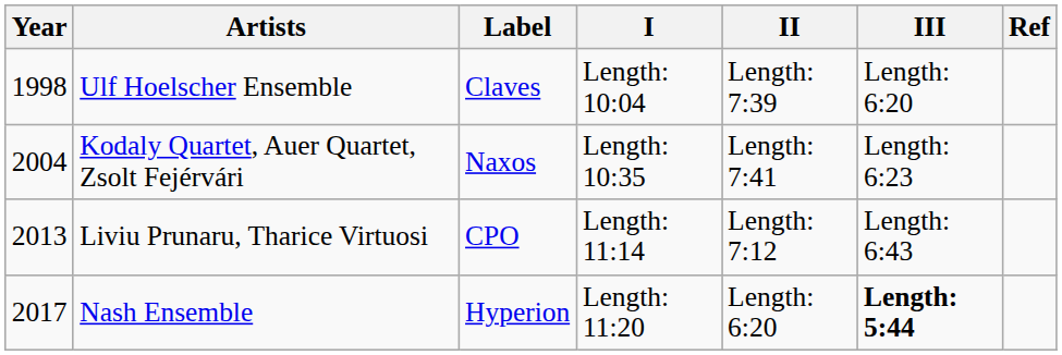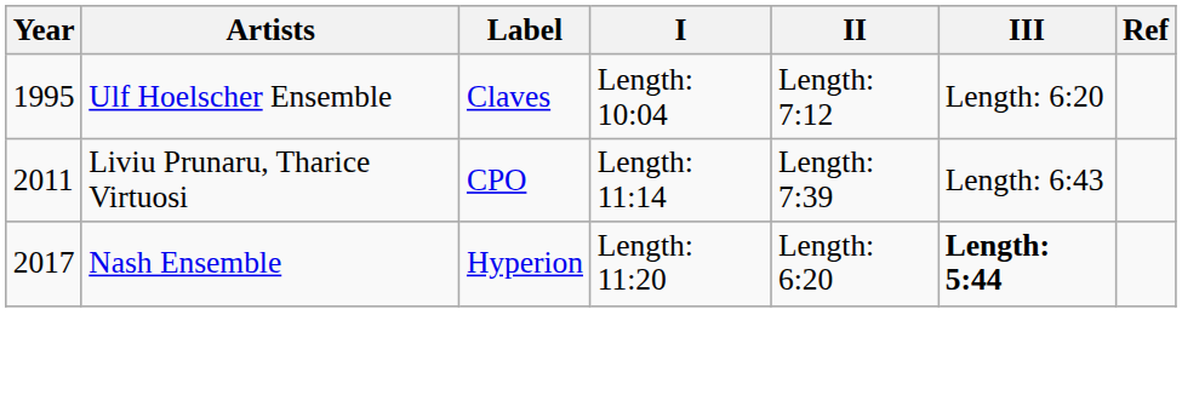Ulf Hoelscher Ensemble | Year: 1998 -> 1995
Ulf Hoelscher Ensemble | II: Length: 7:39 -> Length: 7:12
- row: 2004 | Kodaly Quartet, Auer Quartet, Zsolt Fejérvári | Naxos | Length: 10:35 | Length: 7:41 | Length: 6:23
Liviu Prunaru, Tharice Virtuosi | Year: 2013 -> 2011
Liviu Prunaru, Tharice Virtuosi | II: Length: 7:12 -> Length: 7:39
